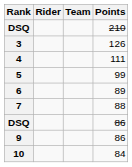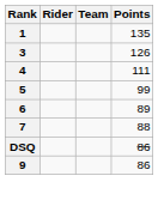- row: DSQ | 210
+ row: 1 | 135
- row: 10 | 84
